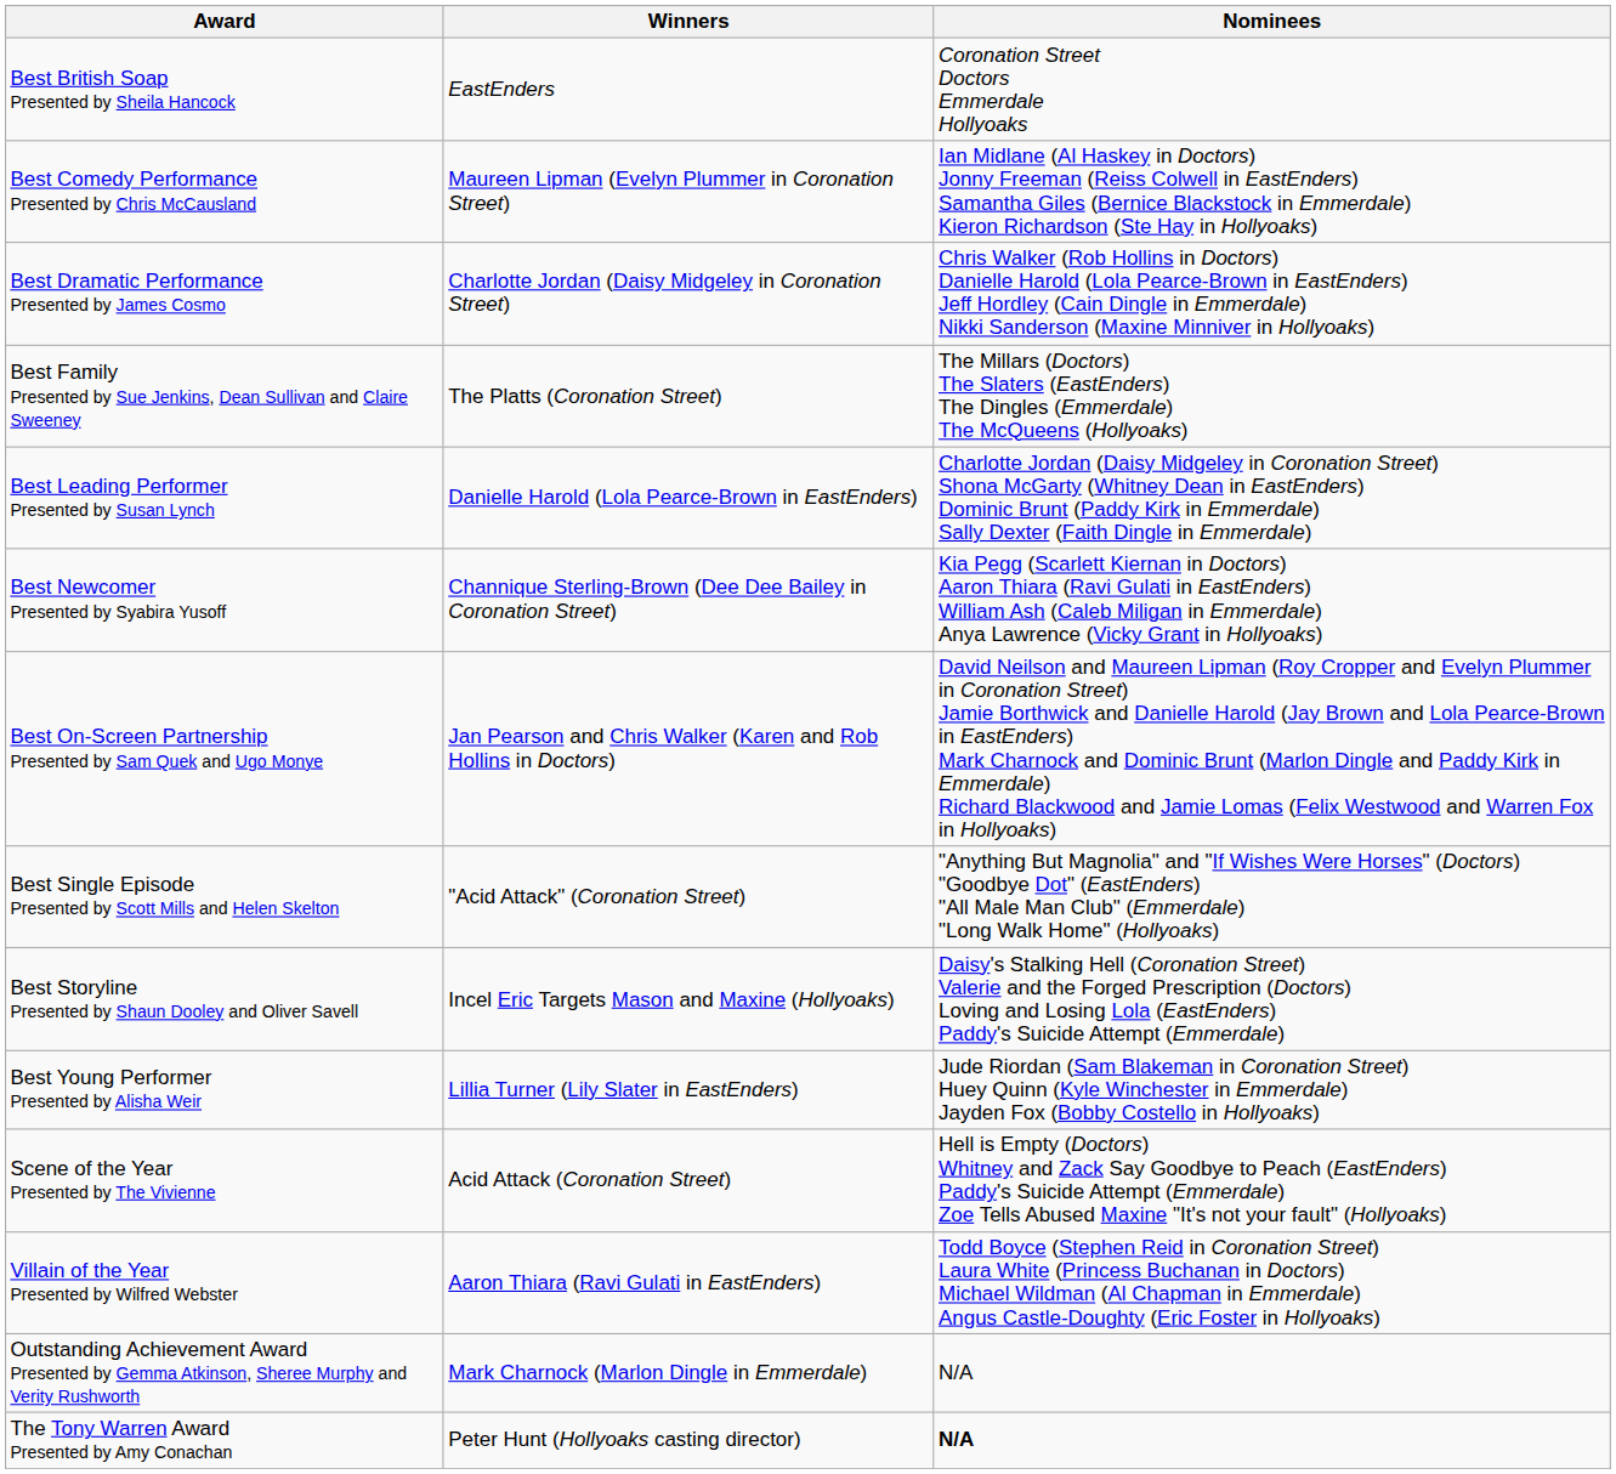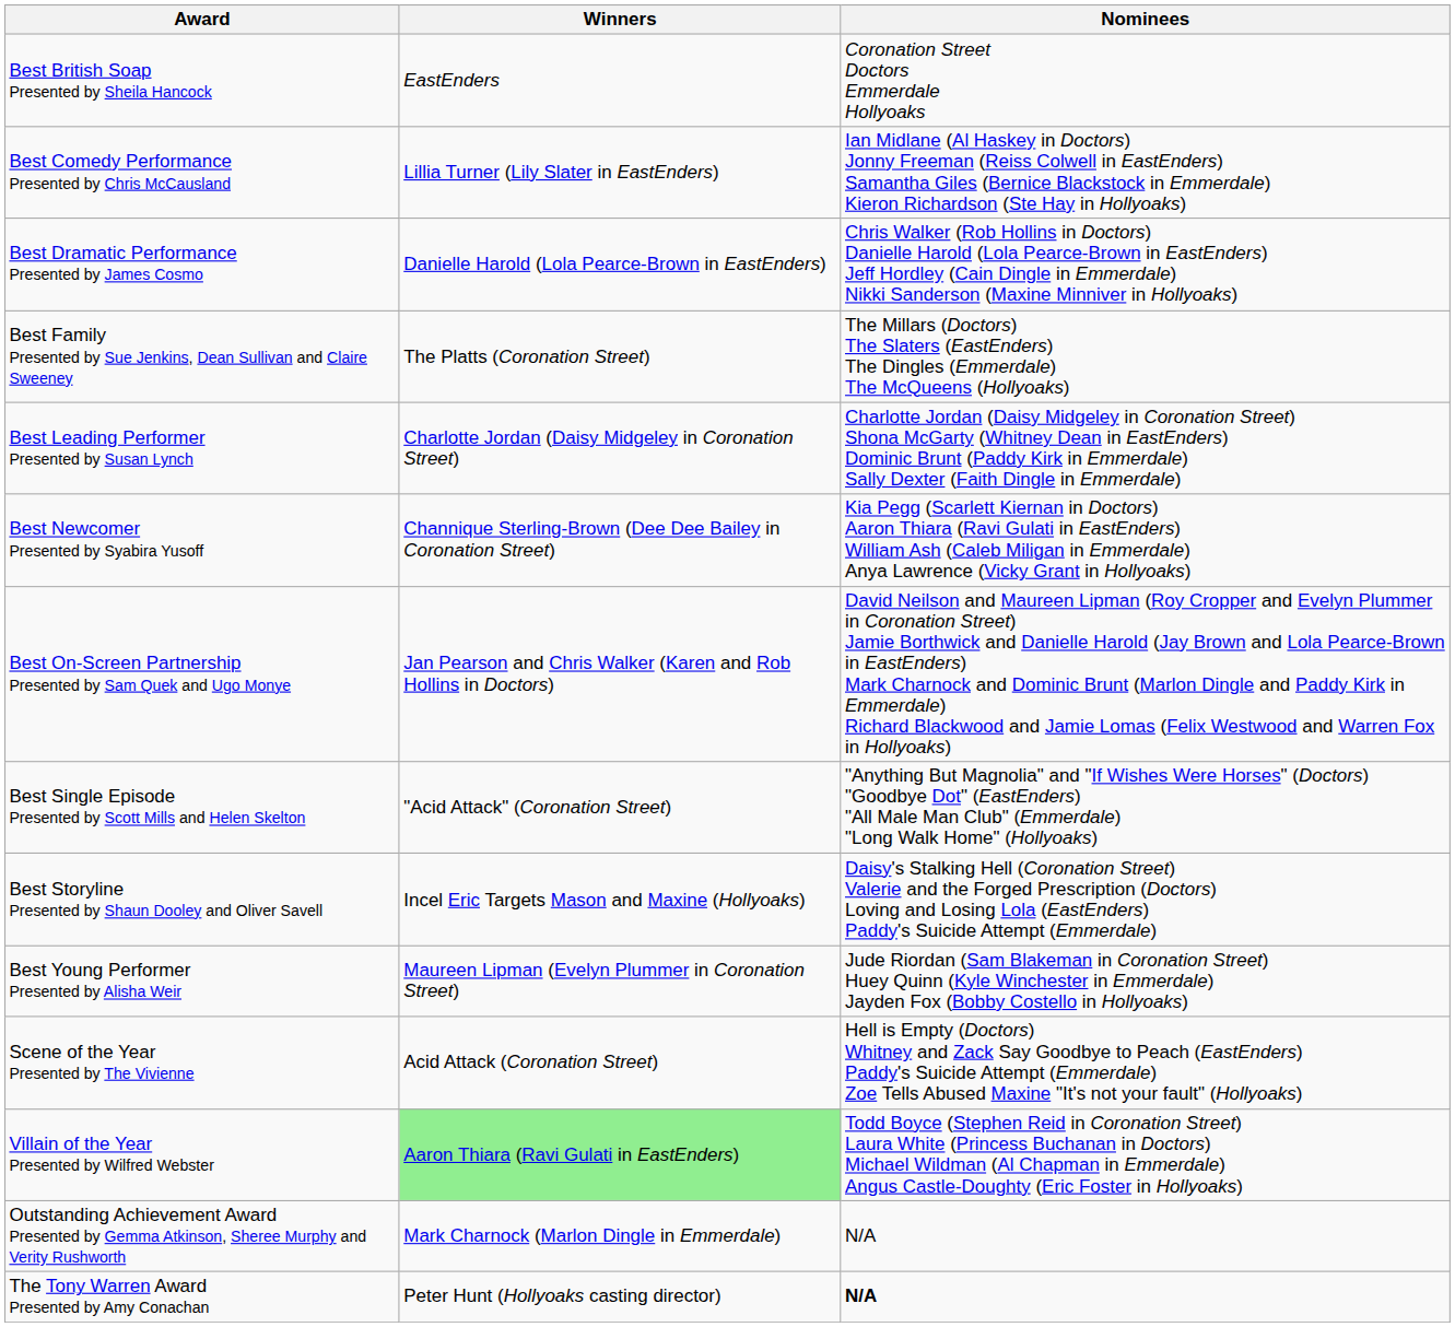Best Comedy Performance Presented by Chris McCausland | Winners: Maureen Lipman (Evelyn Plummer in Coronation Street) -> Lillia Turner (Lily Slater in EastEnders)
Best Dramatic Performance Presented by James Cosmo | Winners: Charlotte Jordan (Daisy Midgeley in Coronation Street) -> Danielle Harold (Lola Pearce-Brown in EastEnders)
Best Leading Performer Presented by Susan Lynch | Winners: Danielle Harold (Lola Pearce-Brown in EastEnders) -> Charlotte Jordan (Daisy Midgeley in Coronation Street)
Best Young Performer Presented by Alisha Weir | Winners: Lillia Turner (Lily Slater in EastEnders) -> Maureen Lipman (Evelyn Plummer in Coronation Street)
Villain of the Year Presented by Wilfred Webster | Winners: no background -> lightgreen background
